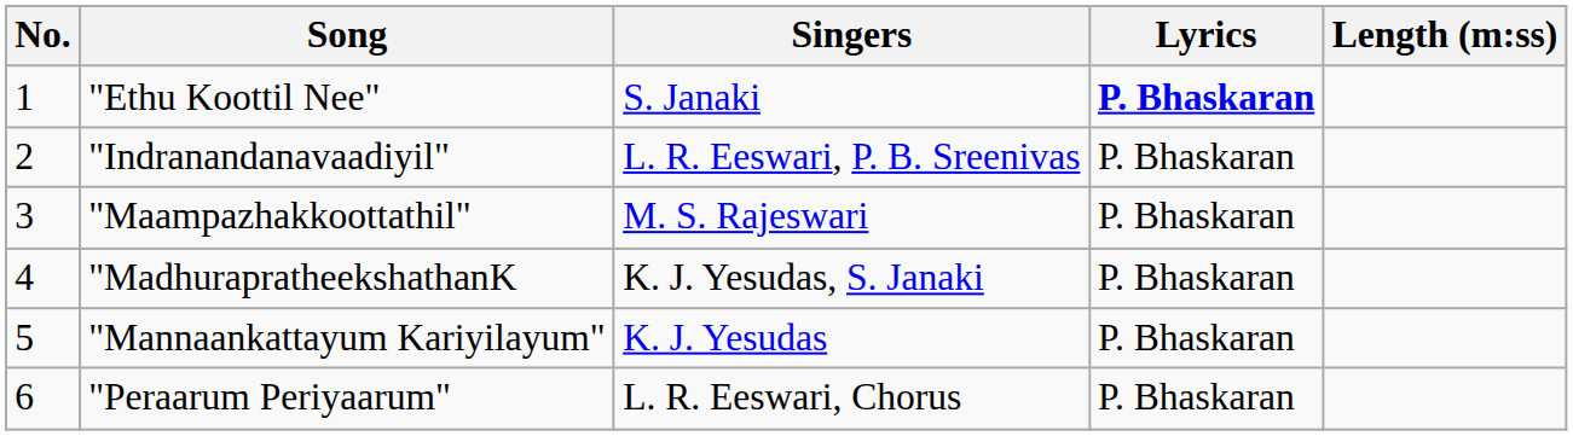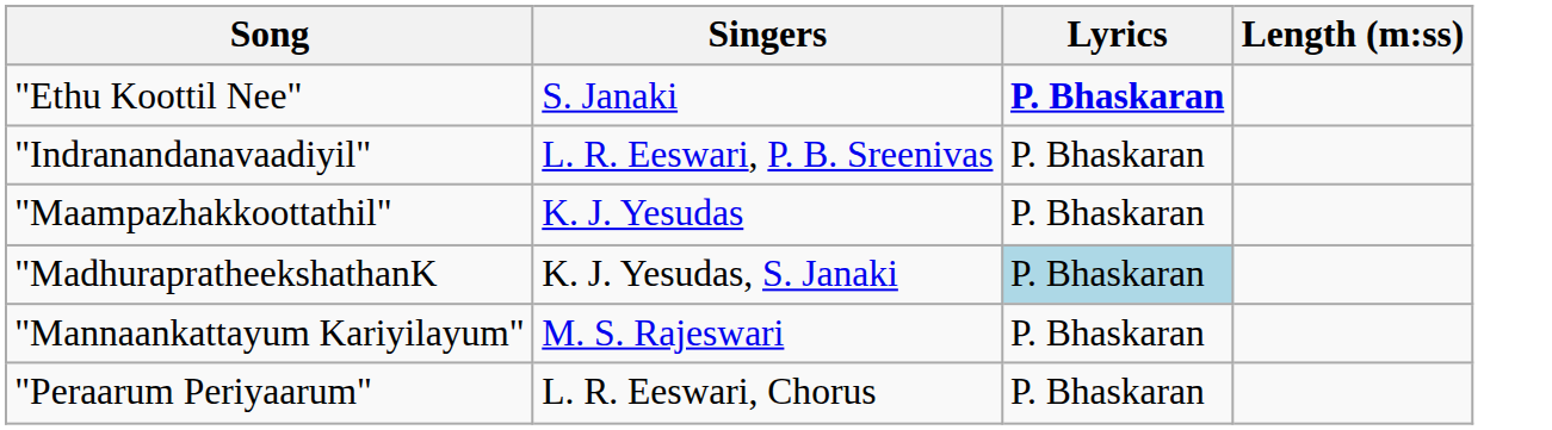- column: No. | 1 | 2 | 3 | 4 | 5 | 6
"Maampazhakkoottathil" | Singers: M. S. Rajeswari -> K. J. Yesudas
"MadhurapratheekshathanK | Lyrics: no background -> lightblue background
"Mannaankattayum Kariyilayum" | Singers: K. J. Yesudas -> M. S. Rajeswari
